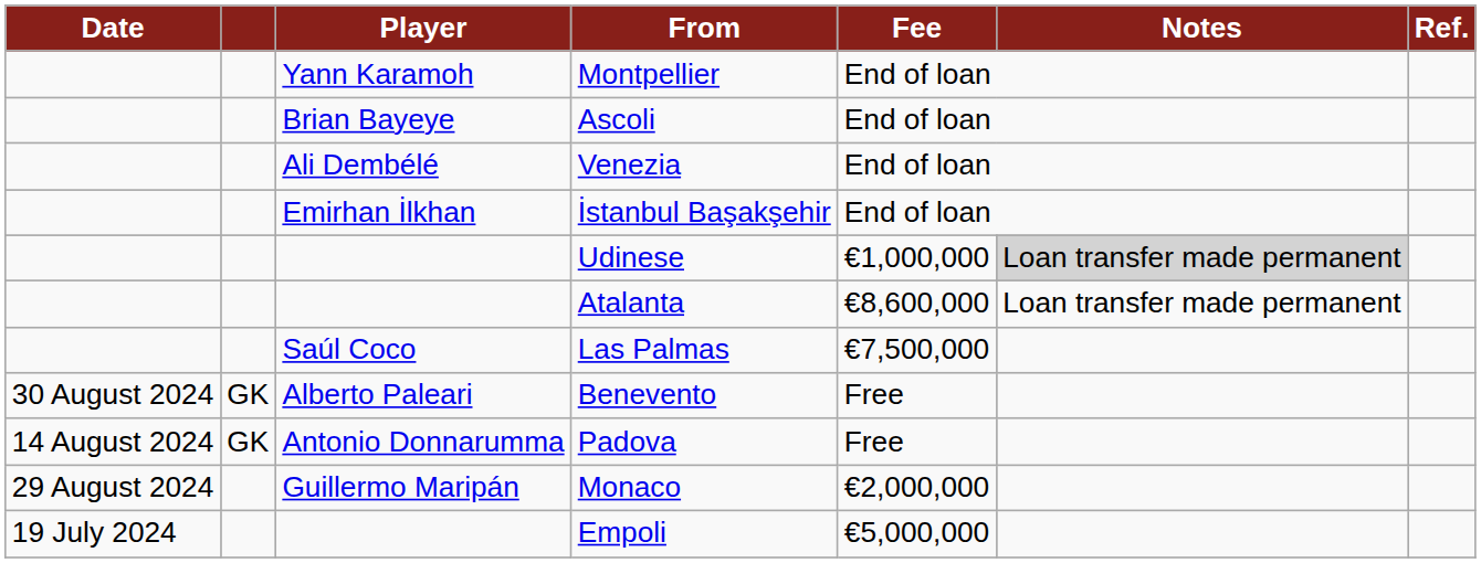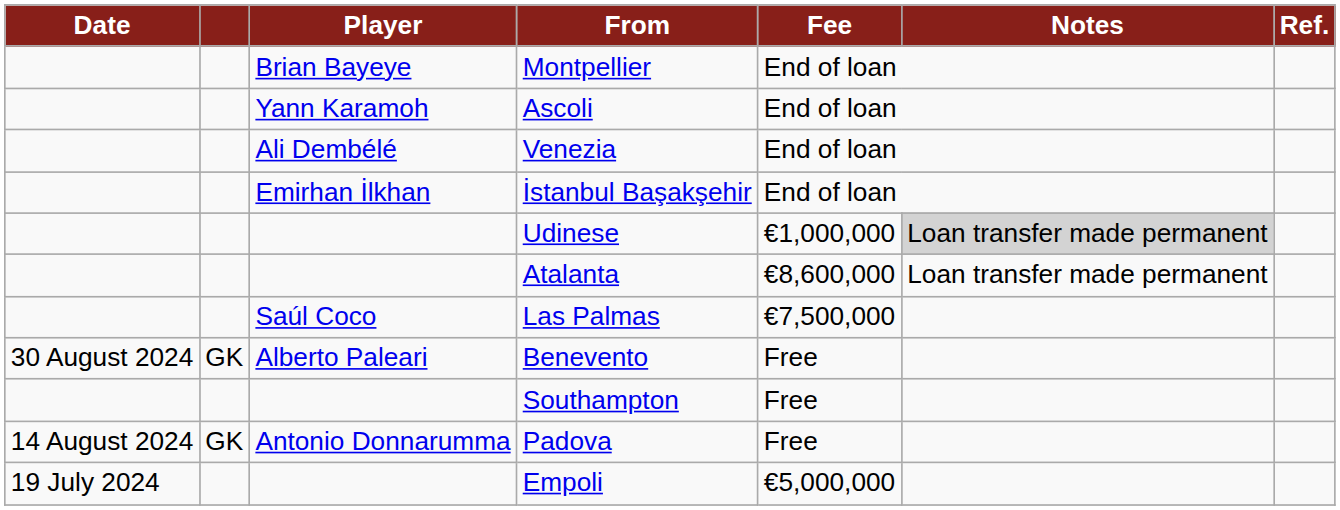Montpellier | Player: Yann Karamoh -> Brian Bayeye
Ascoli | Player: Brian Bayeye -> Yann Karamoh
+ row: Southampton | Free
- row: 29 August 2024 | Guillermo Maripán | Monaco | €2,000,000
